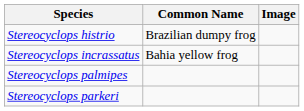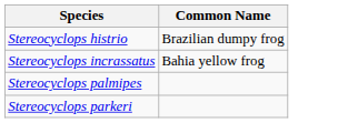- column: Image
